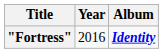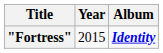"Fortress" | Year: 2016 -> 2015
